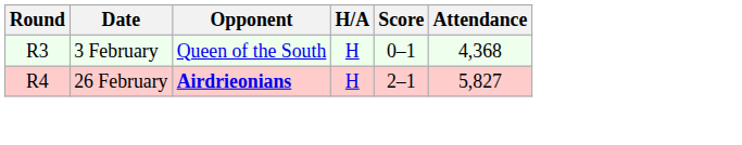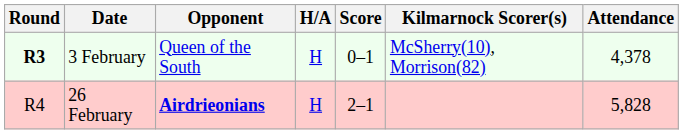+ column: Kilmarnock Scorer(s) | McSherry(10), Morrison(82)
3 February | Round: normal -> bold
3 February | Attendance: 4,368 -> 4,378
26 February | Attendance: 5,827 -> 5,828
